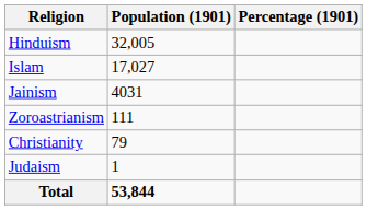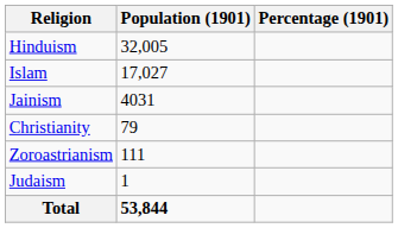rows swapped: Zoroastrianism <-> Christianity
